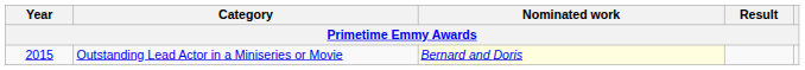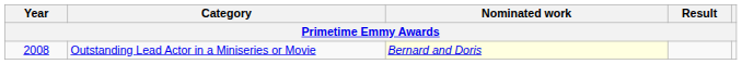Outstanding Lead Actor in a Miniseries or Movie | Year: 2015 -> 2008
